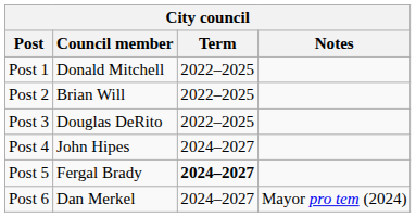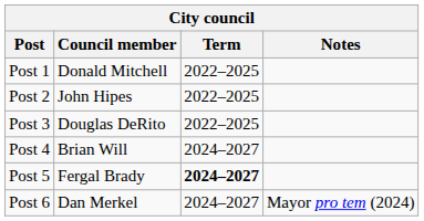Post 2 | Council member: Brian Will -> John Hipes
Post 4 | Council member: John Hipes -> Brian Will
